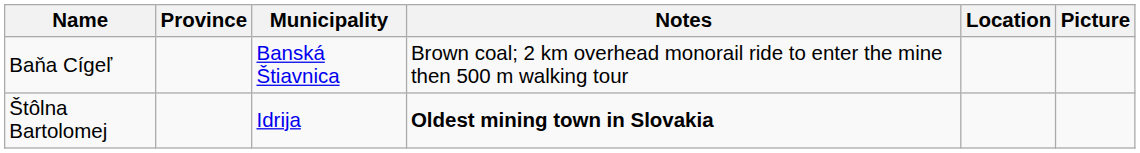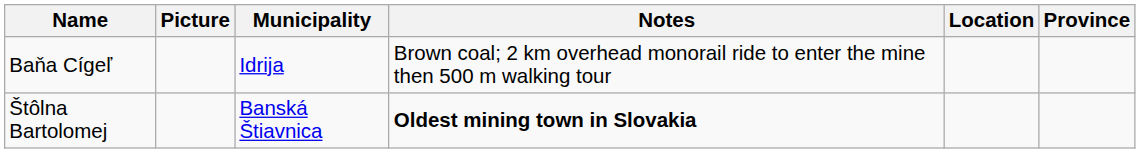columns swapped: Province <-> Picture
Baňa Cígeľ | Municipality: Banská Štiavnica -> Idrija
Štôlna Bartolomej | Municipality: Idrija -> Banská Štiavnica
